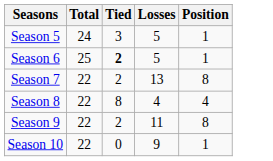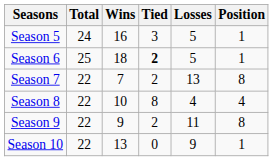+ column: Wins | 16 | 18 | 7 | 10 | 9 | 13
